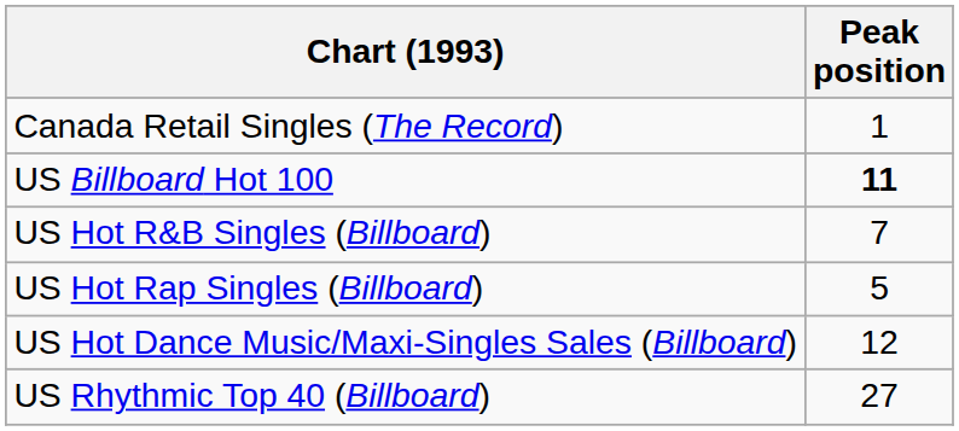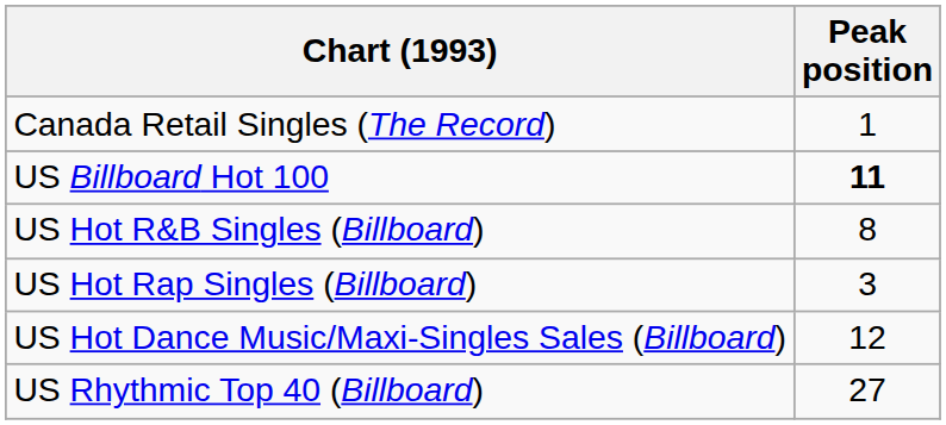US Hot R&B Singles (Billboard) | Peak position: 7 -> 8
US Hot Rap Singles (Billboard) | Peak position: 5 -> 3
